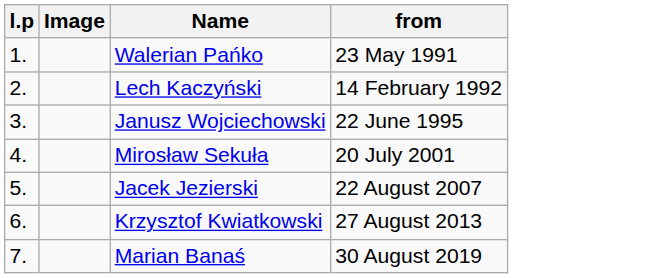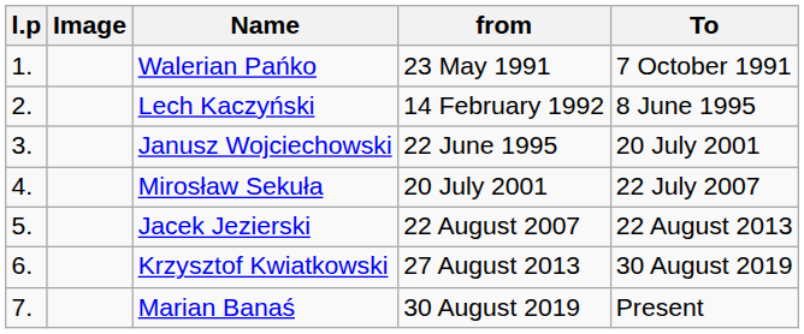+ column: To | 7 October 1991 | 8 June 1995 | 20 July 2001 | 22 July 2007 | 22 August 2013 | 30 August 2019 | Present
